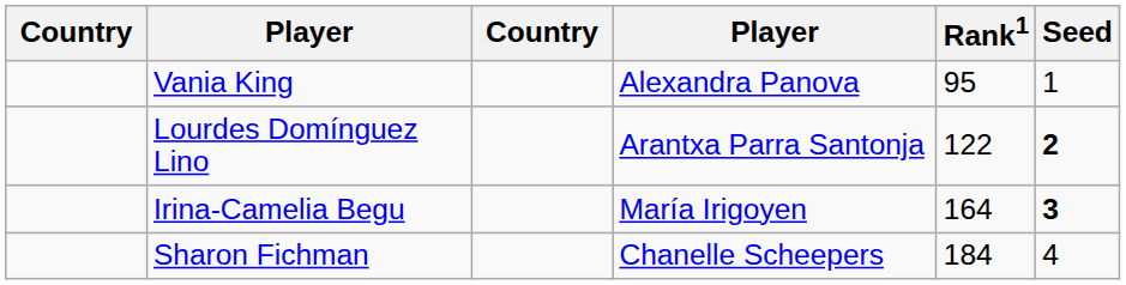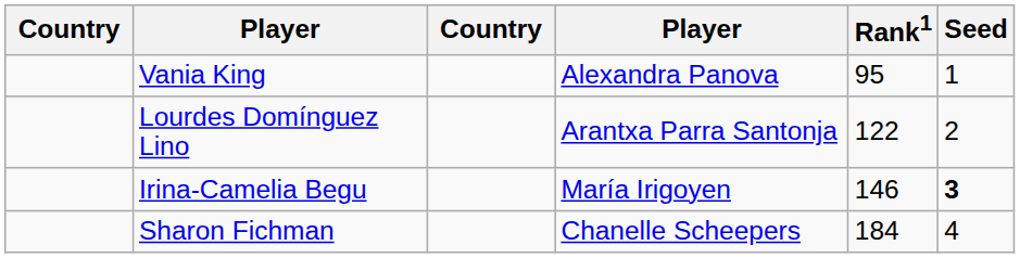Lourdes Domínguez Lino | Seed: bold -> normal
Irina-Camelia Begu | Rank1: 164 -> 146
